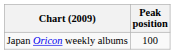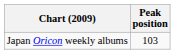Japan Oricon weekly albums | Peak position: 100 -> 103
